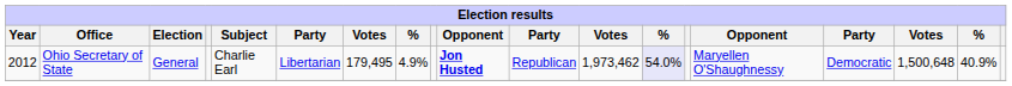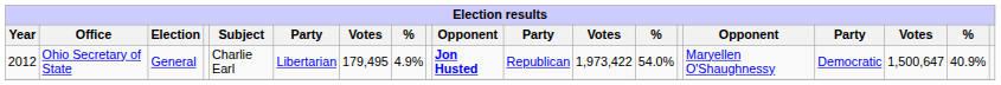Ohio Secretary of State | column 12: 1,973,462 -> 1,973,422
Ohio Secretary of State | column 13: lavender background -> no background
Ohio Secretary of State | column 17: 1,500,648 -> 1,500,647
